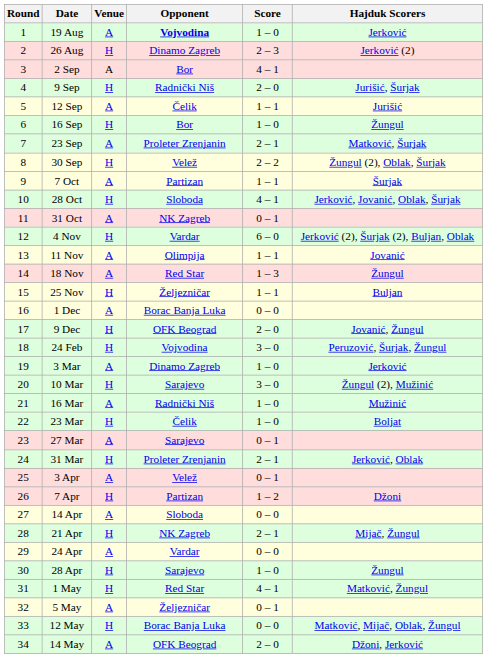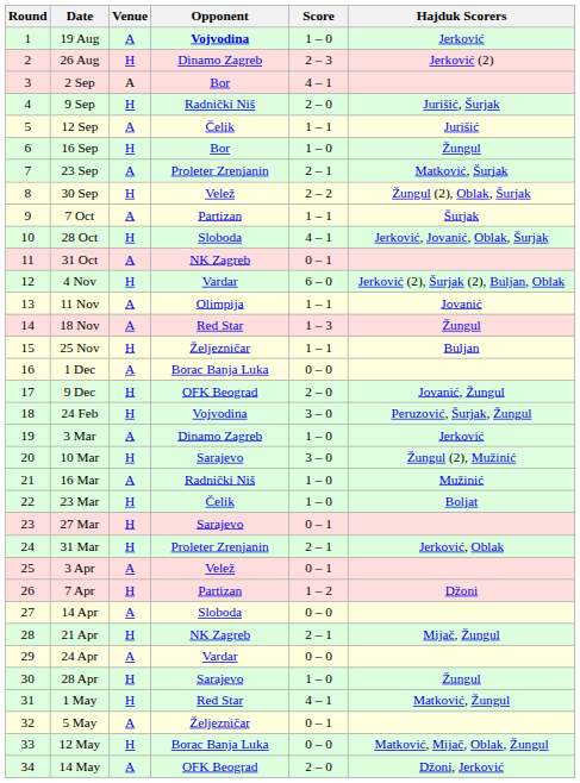27 Mar | Venue: A -> H
